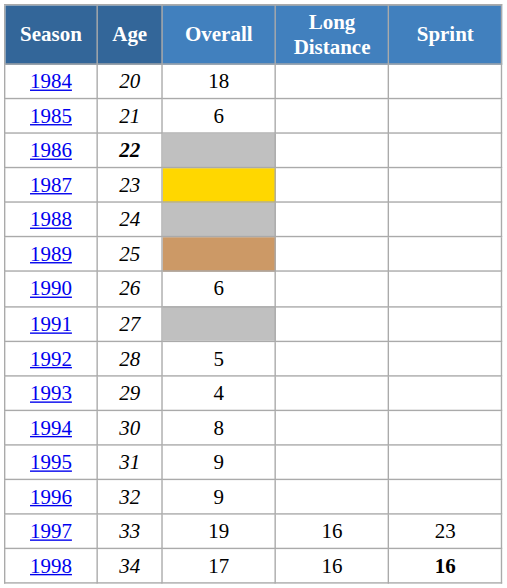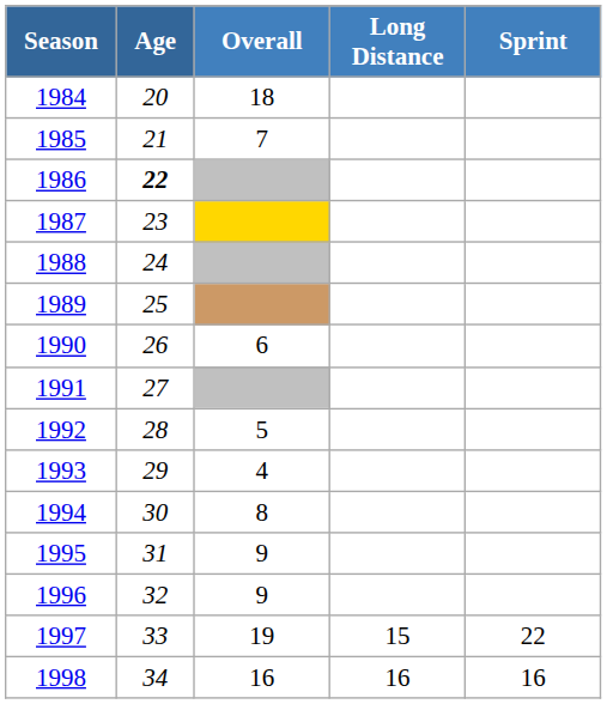1985 | Overall: 6 -> 7
1997 | Long Distance: 16 -> 15
1997 | Sprint: 23 -> 22
1998 | Overall: 17 -> 16
1998 | Sprint: bold -> normal
